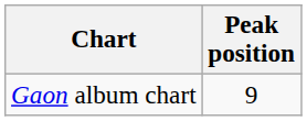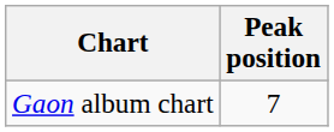Gaon album chart | Peak position: 9 -> 7
